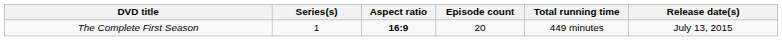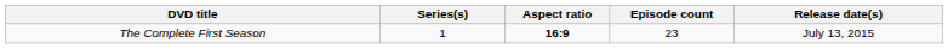- column: Total running time | 449 minutes
The Complete First Season | Episode count: 20 -> 23
